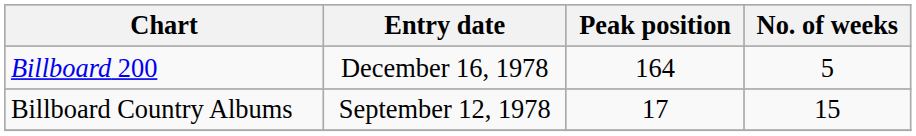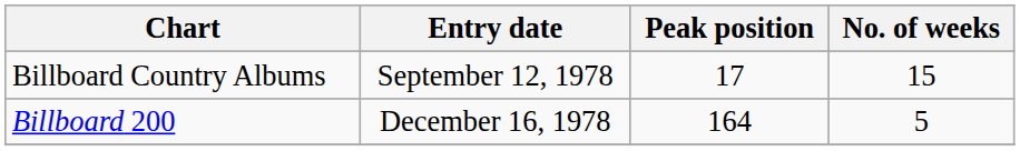rows swapped: Billboard Country Albums <-> Billboard 200
